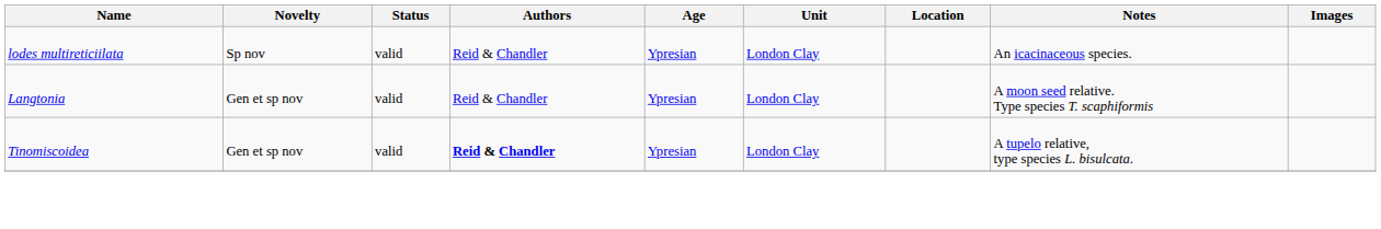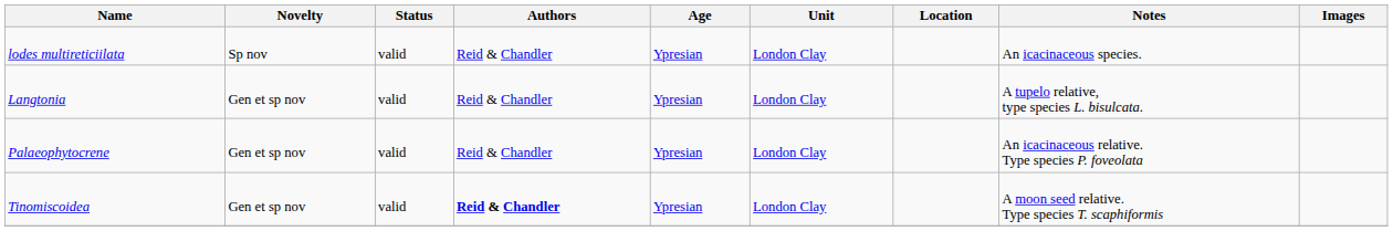Langtonia | Notes: A moon seed relative. Type species T. scaphiformis -> A tupelo relative, type species L. bisulcata.
+ row: Palaeophytocrene | Gen et sp nov | valid | Reid & Chandler | Ypresian | London Clay | An icacinaceous relative. Type species P. foveolata
Tinomiscoidea | Notes: A tupelo relative, type species L. bisulcata. -> A moon seed relative. Type species T. scaphiformis
